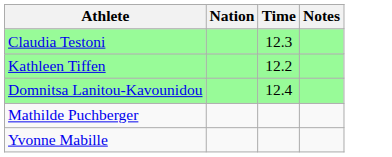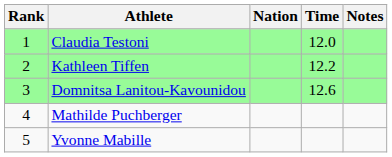+ column: Rank | 1 | 2 | 3 | 4 | 5
Claudia Testoni | Time: 12.3 -> 12.0
Domnitsa Lanitou-Kavounidou | Time: 12.4 -> 12.6
